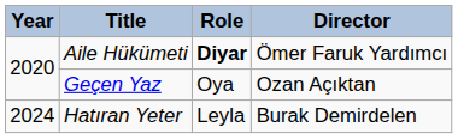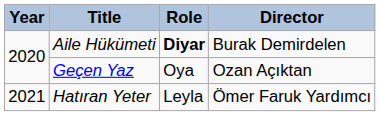Aile Hükümeti | Director: Ömer Faruk Yardımcı -> Burak Demirdelen
Hatıran Yeter | Year: 2024 -> 2021
Hatıran Yeter | Director: Burak Demirdelen -> Ömer Faruk Yardımcı
